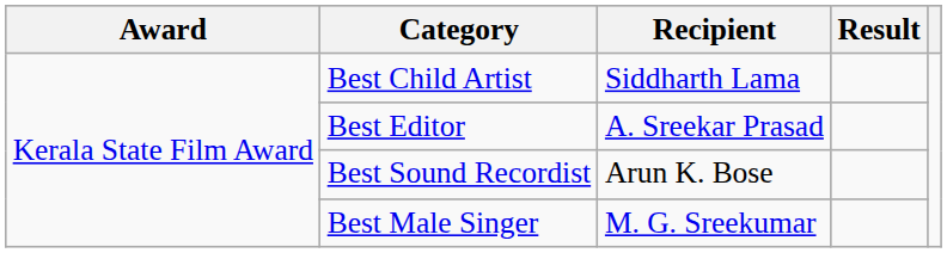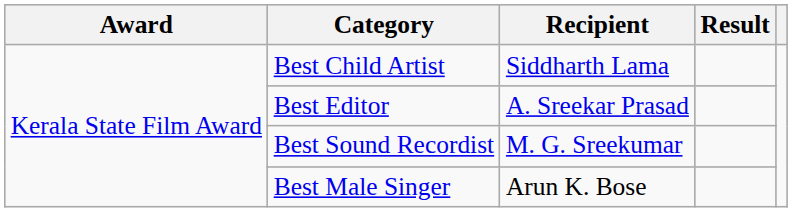Best Sound Recordist | Recipient: Arun K. Bose -> M. G. Sreekumar
Best Male Singer | Recipient: M. G. Sreekumar -> Arun K. Bose
